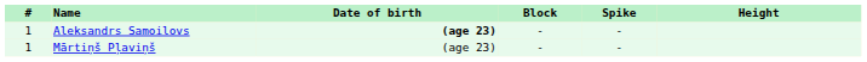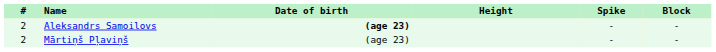columns swapped: Height <-> Block
Aleksandrs Samoilovs | #: 1 -> 2
Mārtiņš Pļaviņš | #: 1 -> 2
